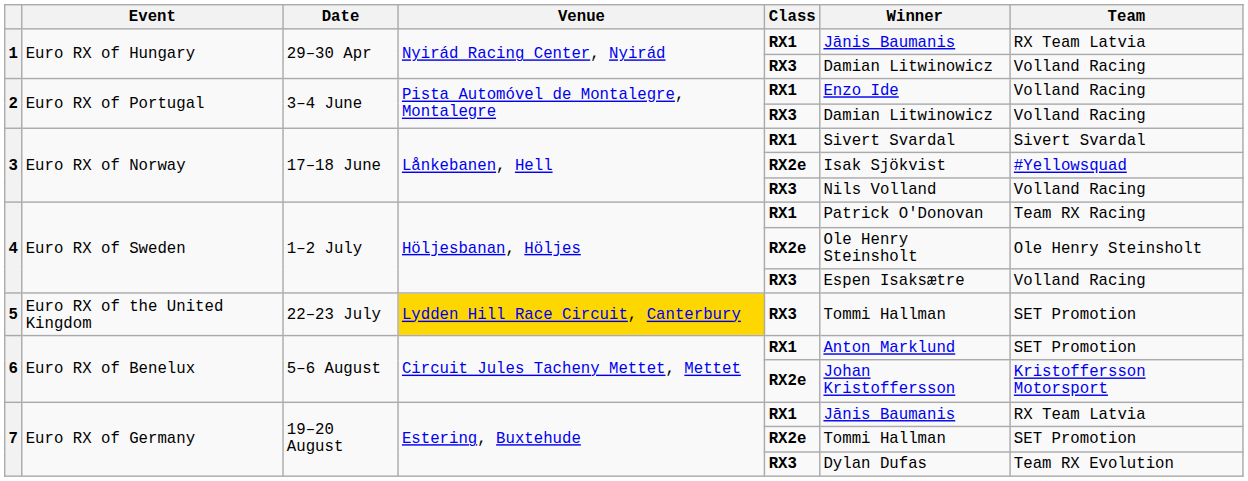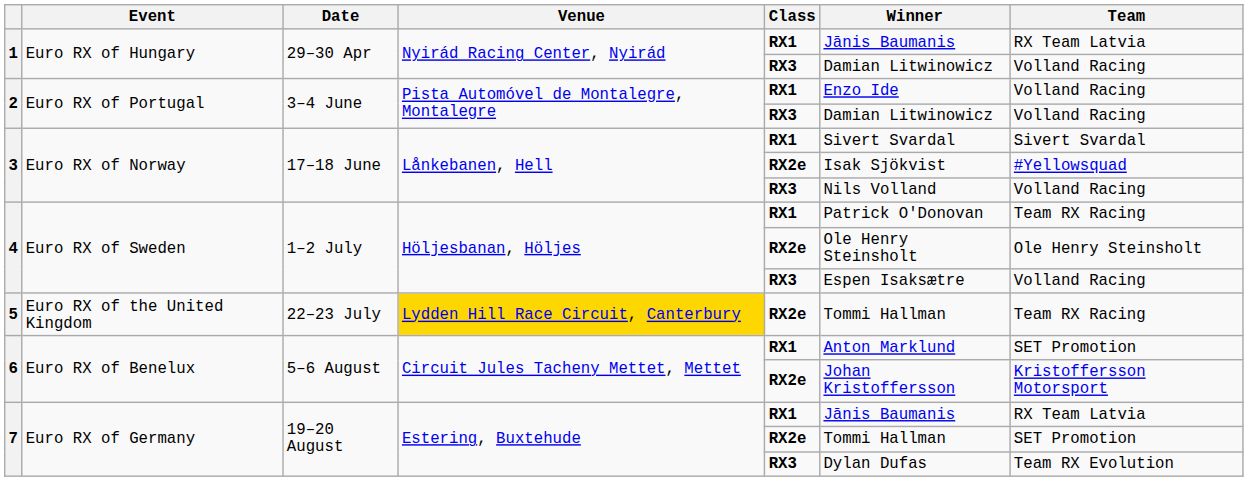5 | Class: RX3 -> RX2e
5 | Team: SET Promotion -> Team RX Racing
